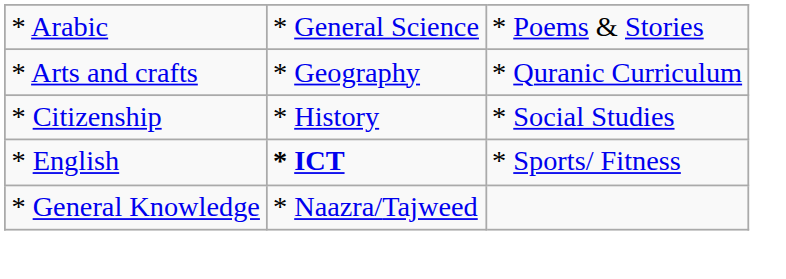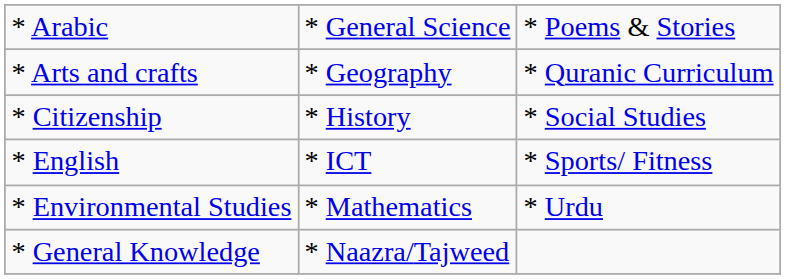* English | column 2: bold -> normal
+ row: * Environmental Studies | * Mathematics | * Urdu
